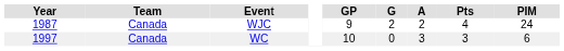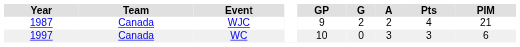WJC | PIM: 24 -> 21
